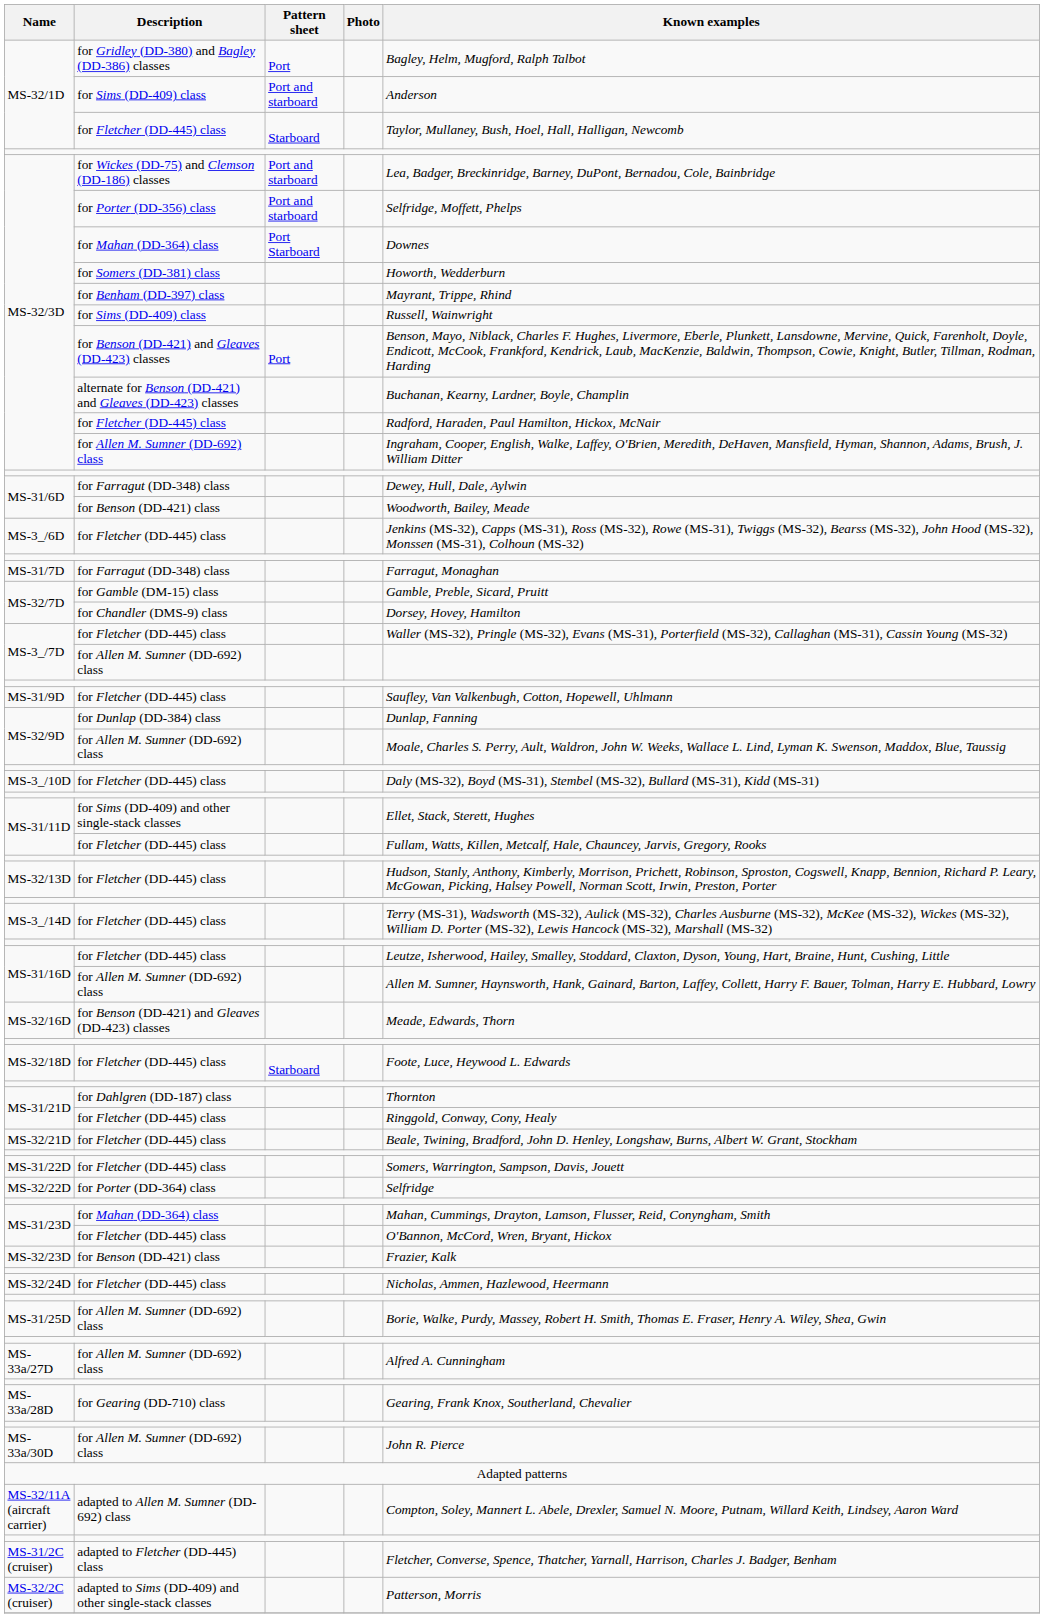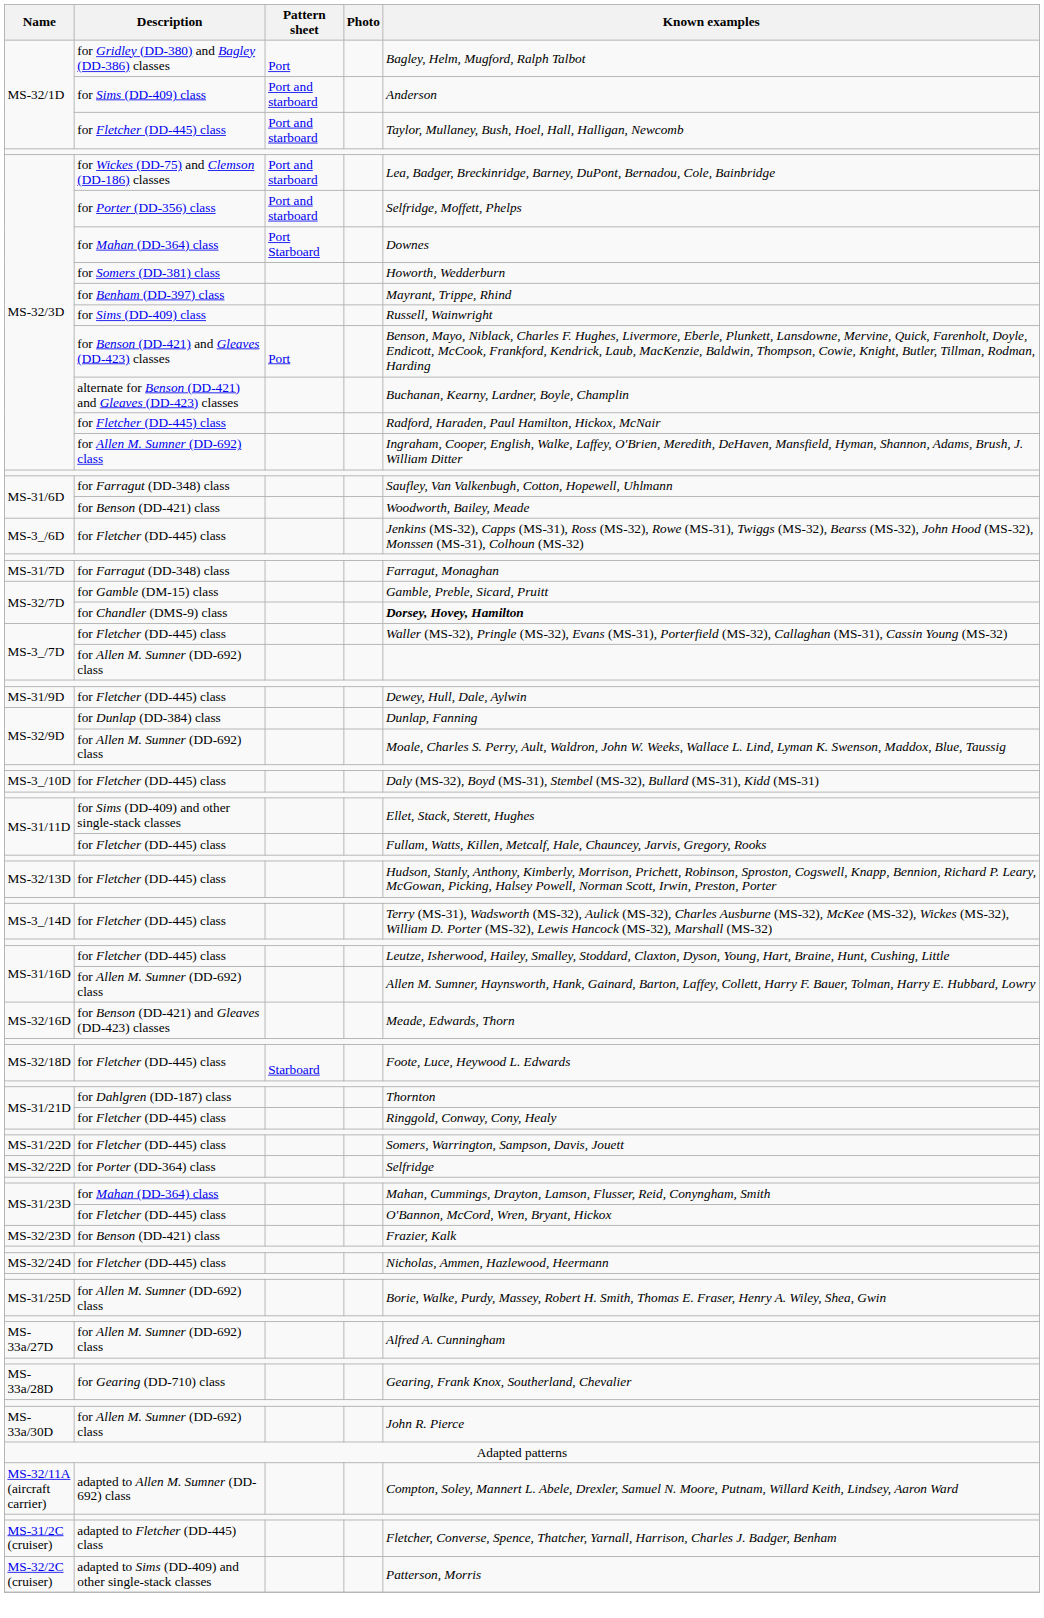MS-32/1D / for Fletcher (DD-445) class | Pattern sheet: Starboard -> Port and starboard
MS-31/6D / for Farragut (DD-348) class | Known examples: Dewey, Hull, Dale, Aylwin -> Saufley, Van Valkenbugh, Cotton, Hopewell, Uhlmann
MS-32/7D / for Chandler (DMS-9) class | Known examples: normal -> bold
MS-31/9D | Known examples: Saufley, Van Valkenbugh, Cotton, Hopewell, Uhlmann -> Dewey, Hull, Dale, Aylwin
- row: MS-32/21D | for Fletcher (DD-445) class | Beale, Twining, Bradford, John D. Henley, Longshaw, Burns, Albert W. Grant, Stockham
